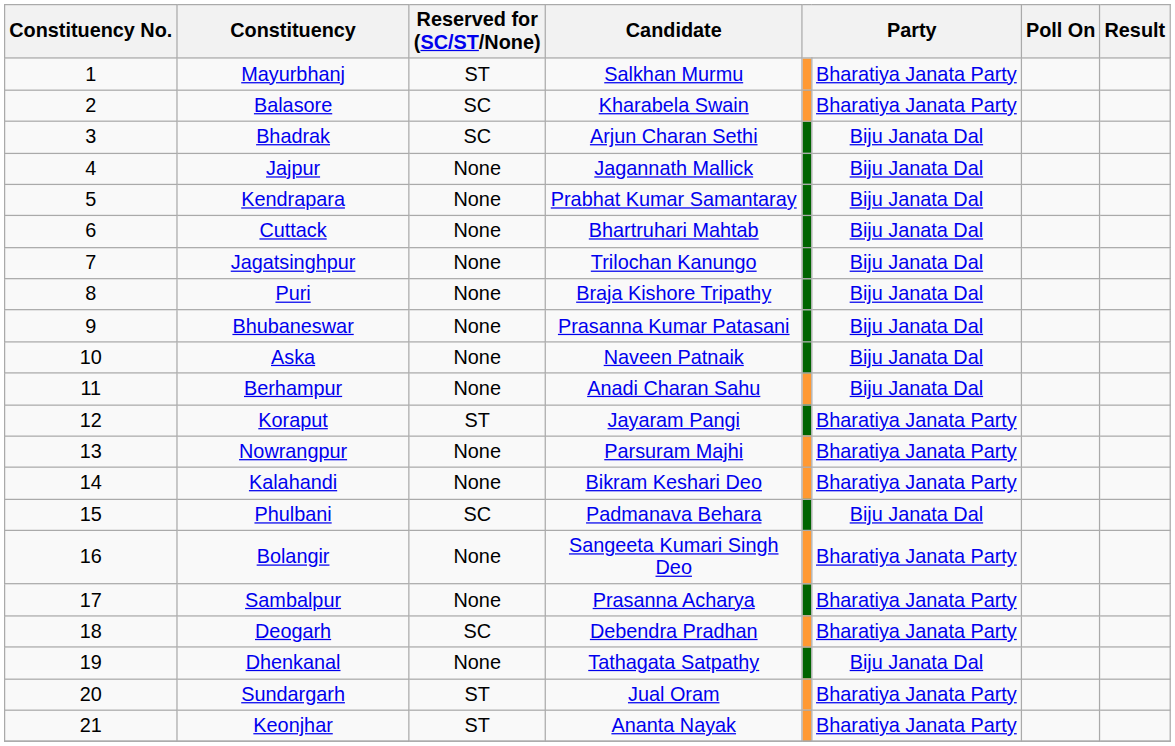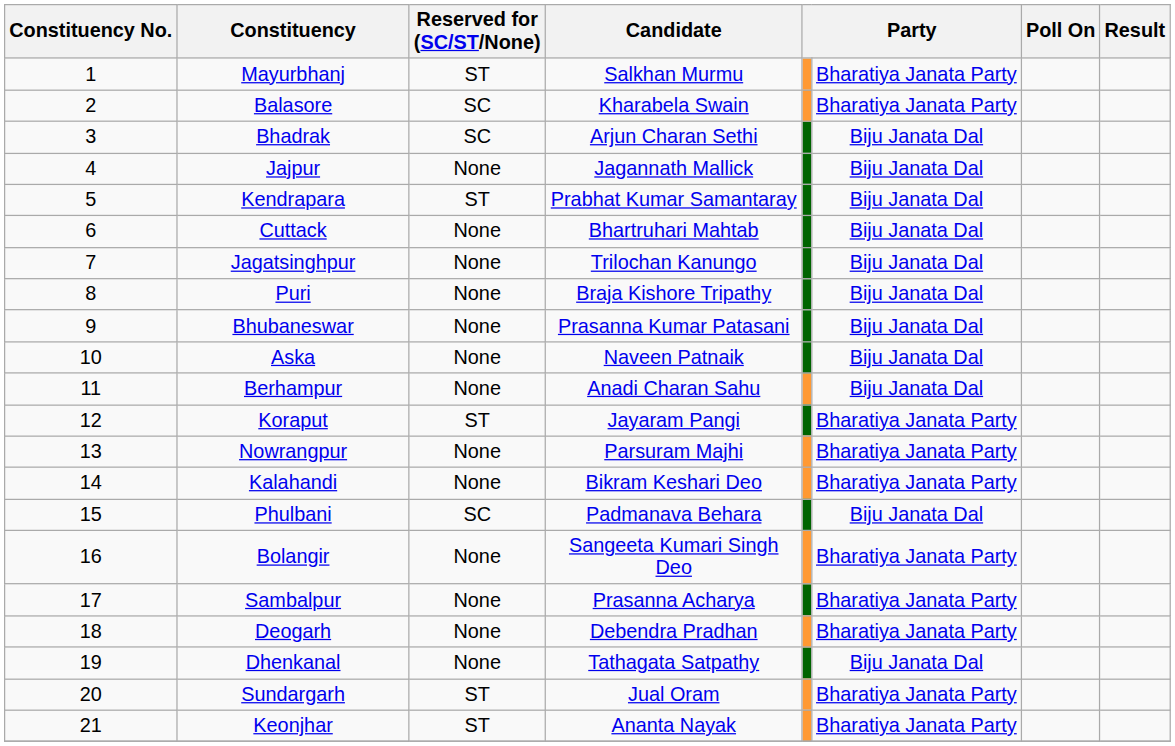Kendrapara | Reserved for (SC/ST/None): None -> ST
Deogarh | Reserved for (SC/ST/None): SC -> None
